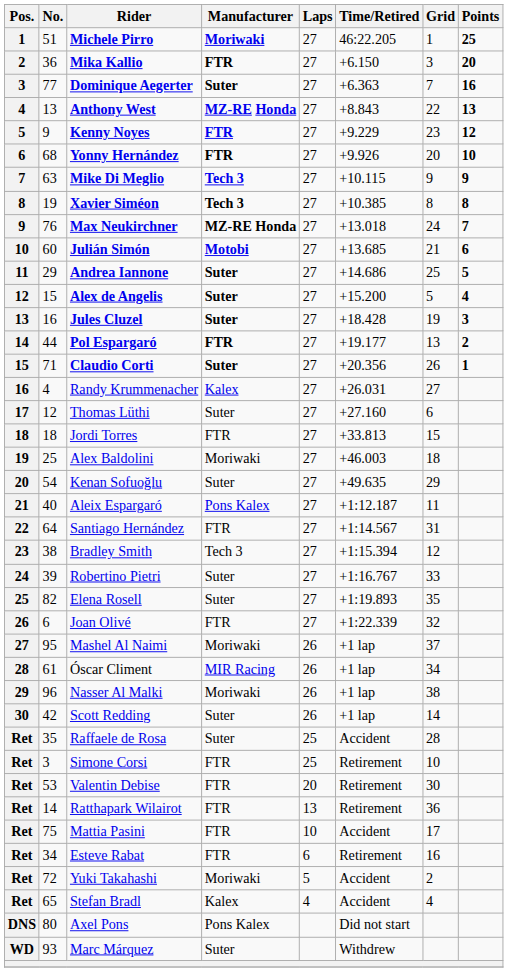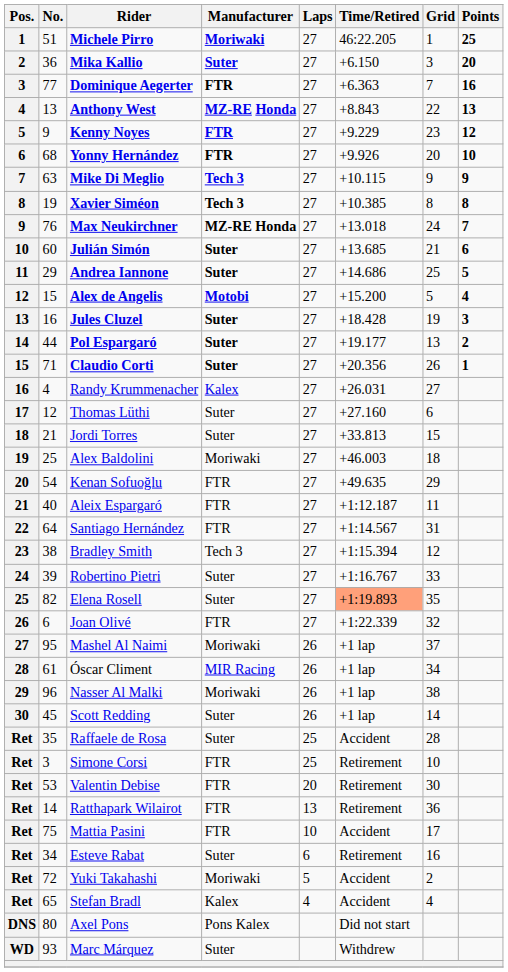Mika Kallio | Manufacturer: FTR -> Suter
Dominique Aegerter | Manufacturer: Suter -> FTR
Julián Simón | Manufacturer: Motobi -> Suter
Alex de Angelis | Manufacturer: Suter -> Motobi
Pol Espargaró | Manufacturer: FTR -> Suter
Jordi Torres | No.: 18 -> 21
Jordi Torres | Manufacturer: FTR -> Suter
Kenan Sofuoğlu | Manufacturer: Suter -> FTR
Aleix Espargaró | Manufacturer: Pons Kalex -> FTR
Elena Rosell | Time/Retired: no background -> lightsalmon background
Scott Redding | No.: 42 -> 45
Esteve Rabat | Manufacturer: FTR -> Suter
